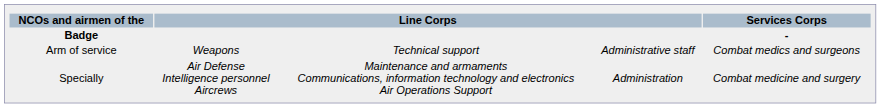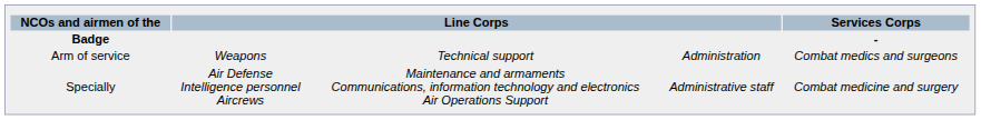Arm of service | column 4: Administrative staff -> Administration
Specially | column 4: Administration -> Administrative staff
